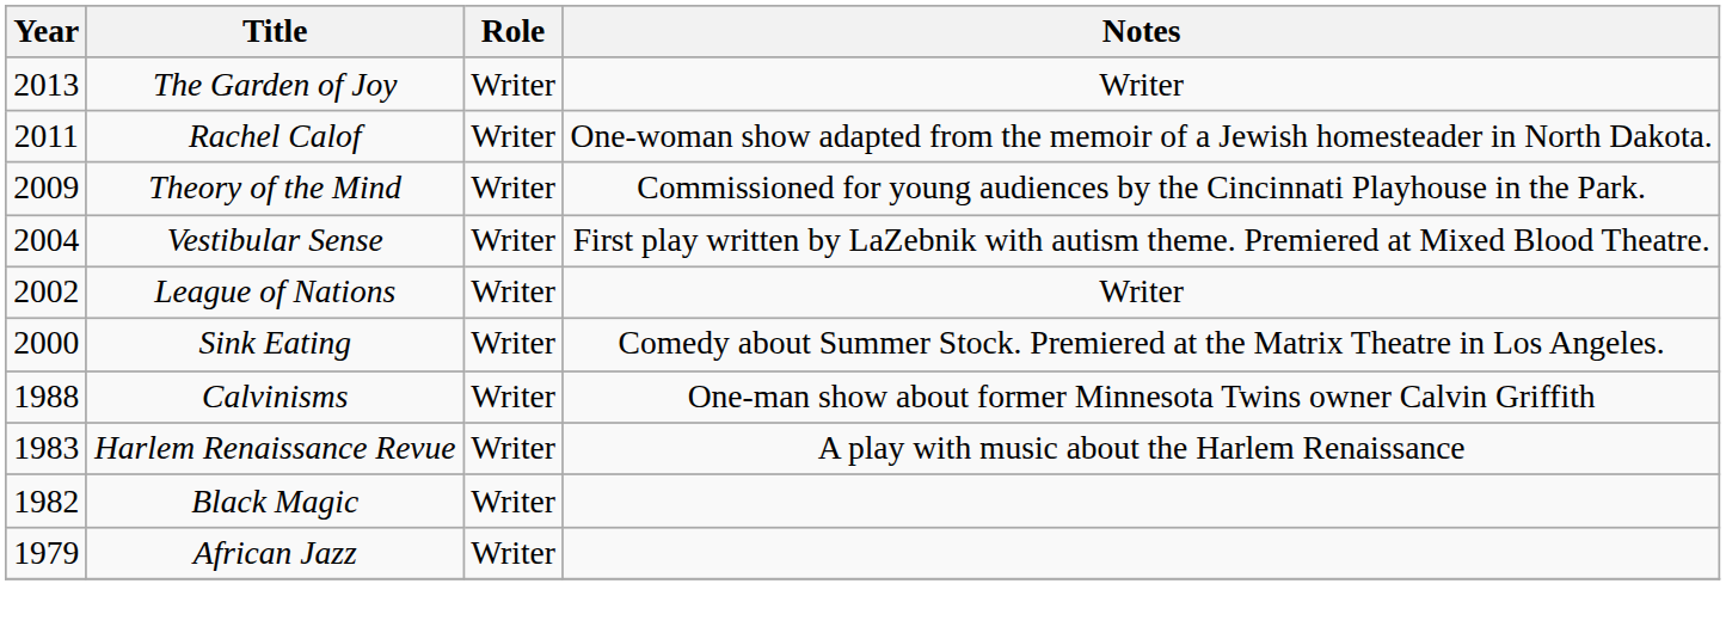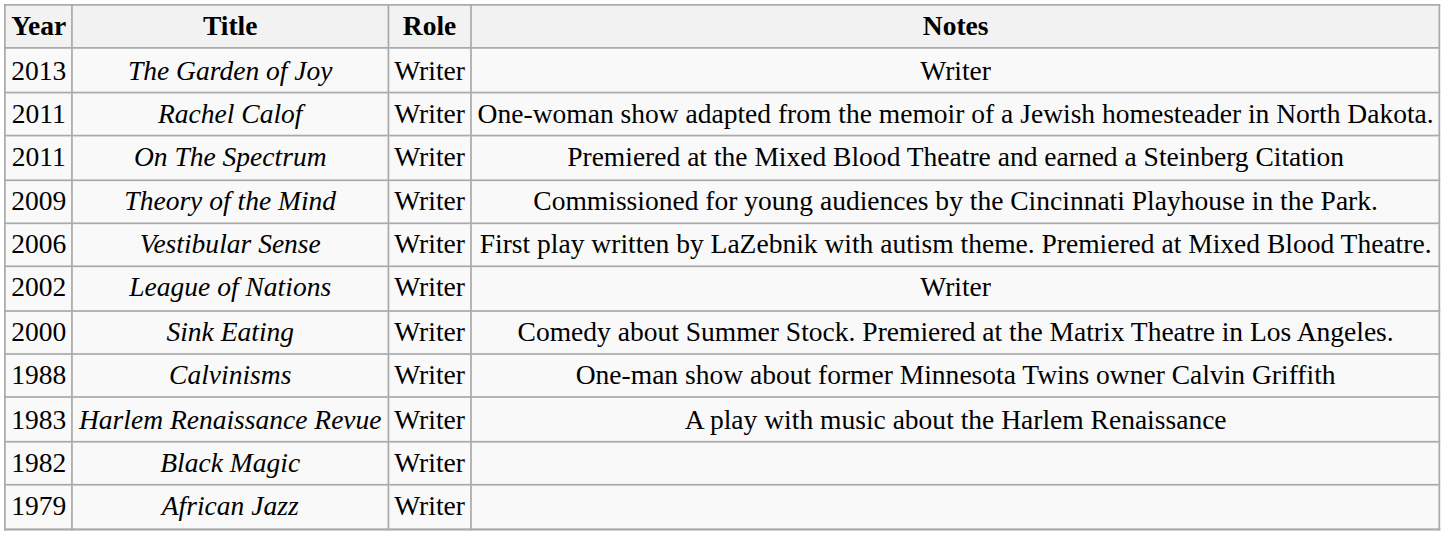+ row: 2011 | On The Spectrum | Writer | Premiered at the Mixed Blood Theatre and earned a Steinberg Citation
Vestibular Sense | Year: 2004 -> 2006
